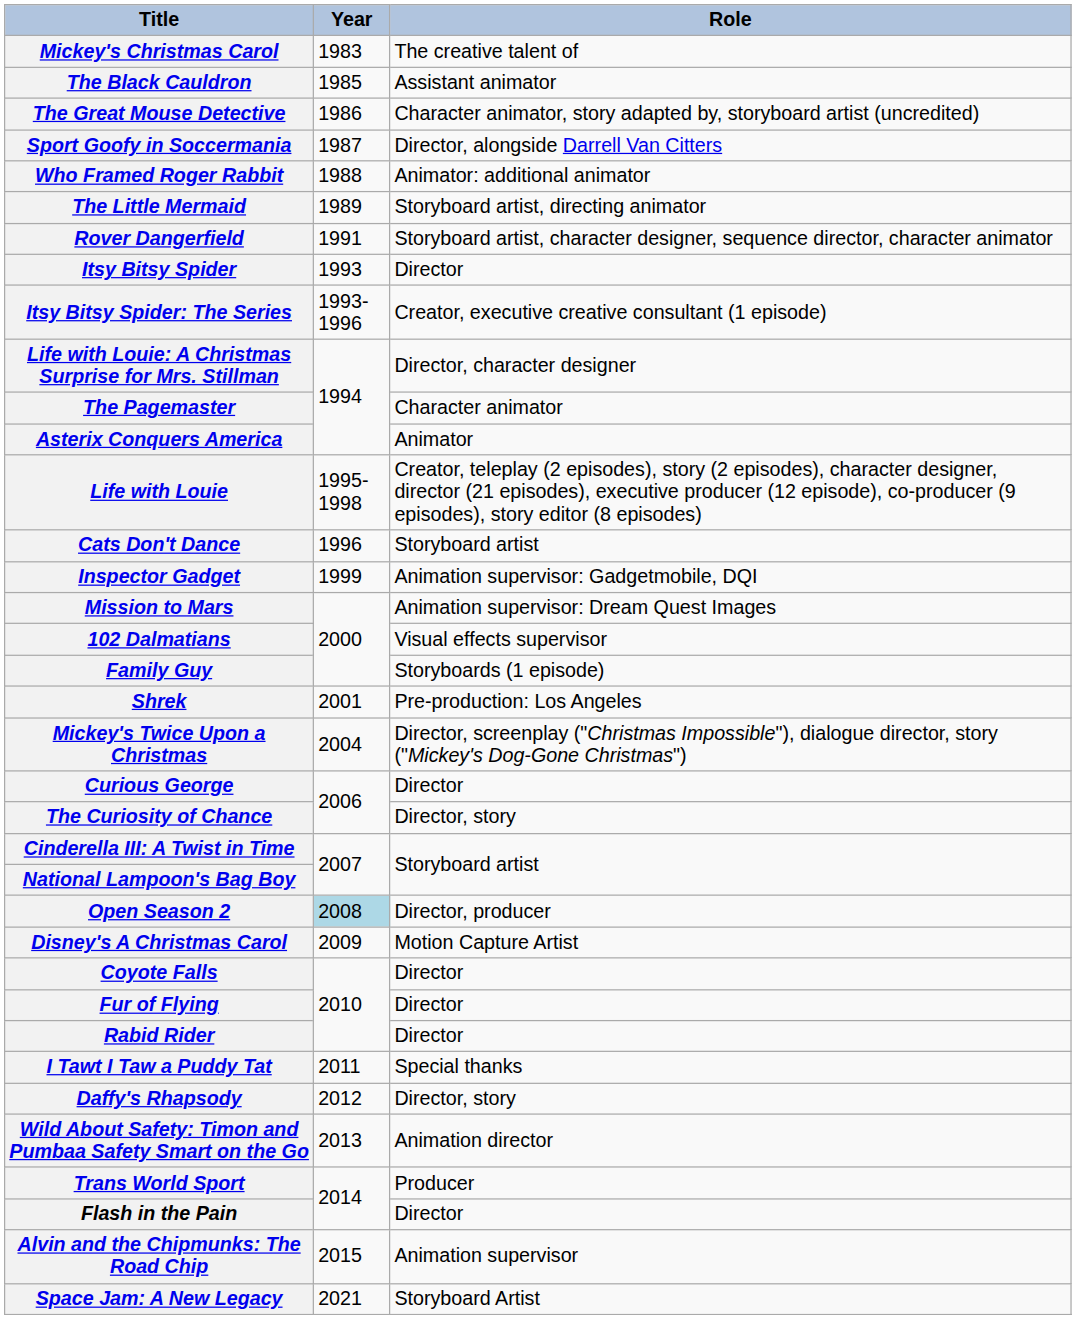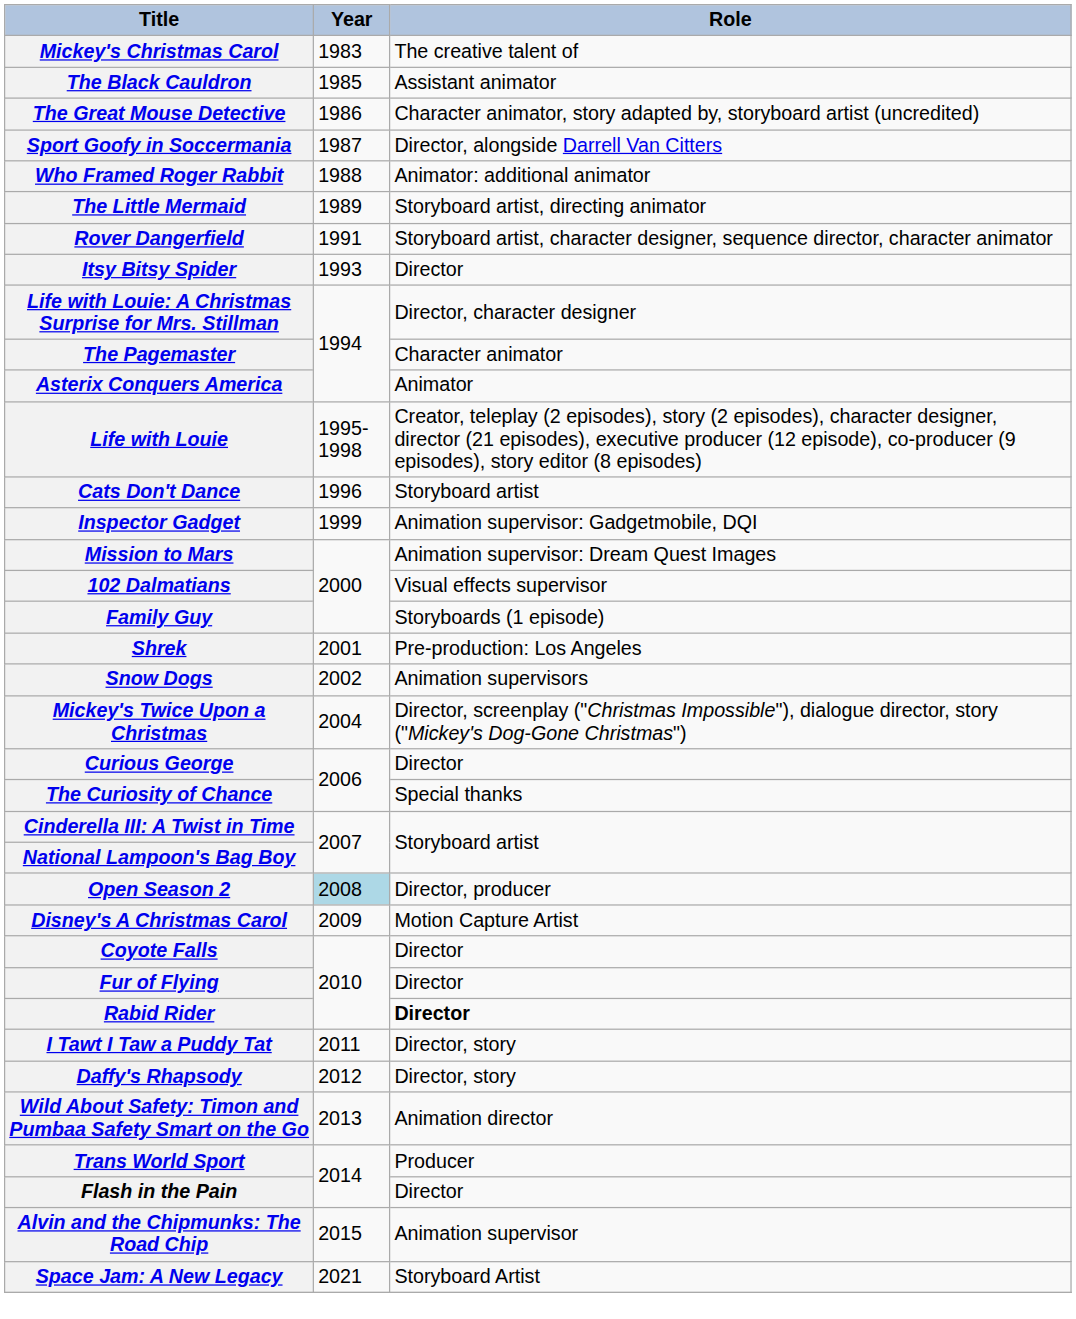- row: Itsy Bitsy Spider: The Series | 1993-1996 | Creator, executive creative consultant (1 episode)
+ row: Snow Dogs | 2002 | Animation supervisors
The Curiosity of Chance | Role: Director, story -> Special thanks
Rabid Rider | Role: normal -> bold
I Tawt I Taw a Puddy Tat | Role: Special thanks -> Director, story
